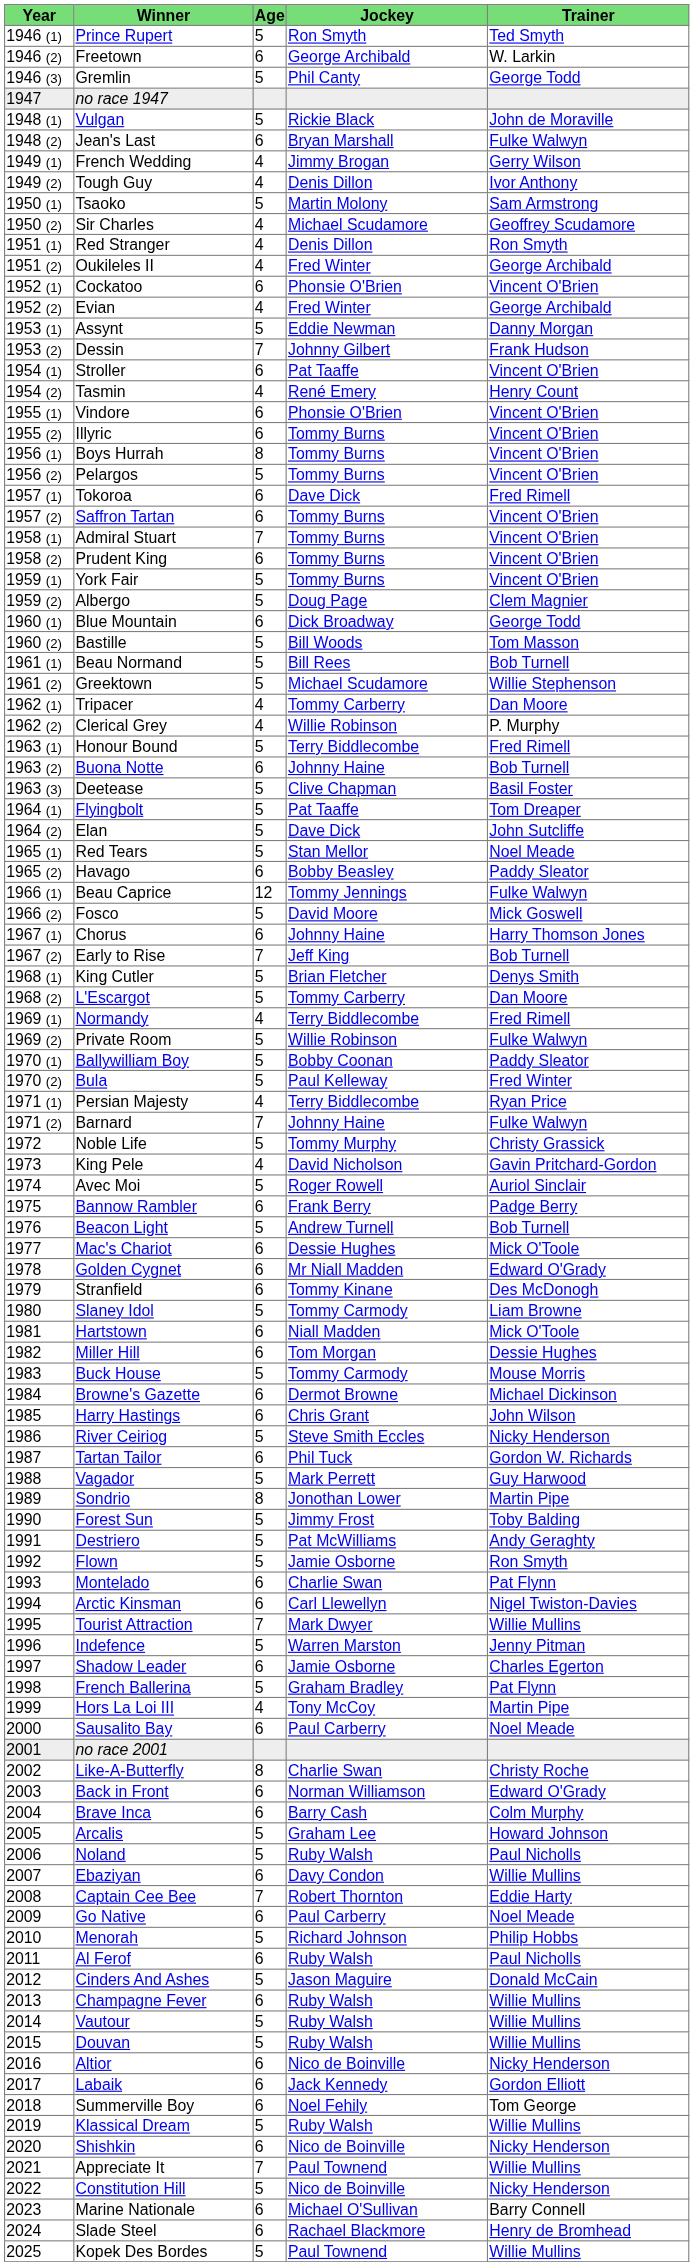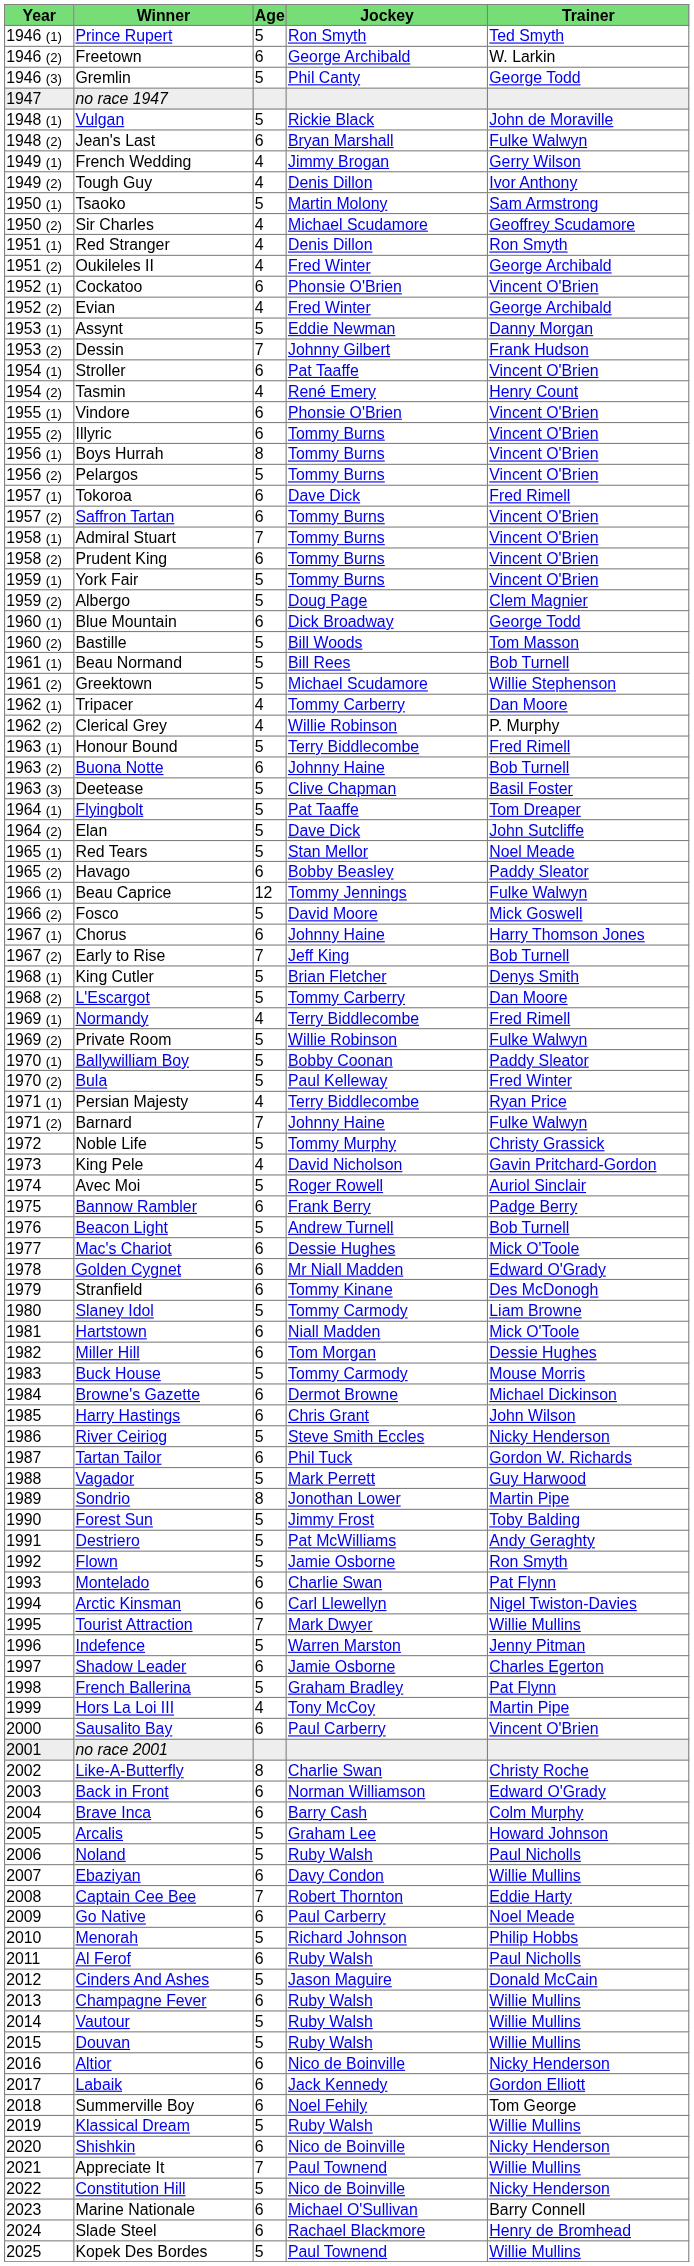Sausalito Bay | Trainer: Noel Meade -> Vincent O'Brien
